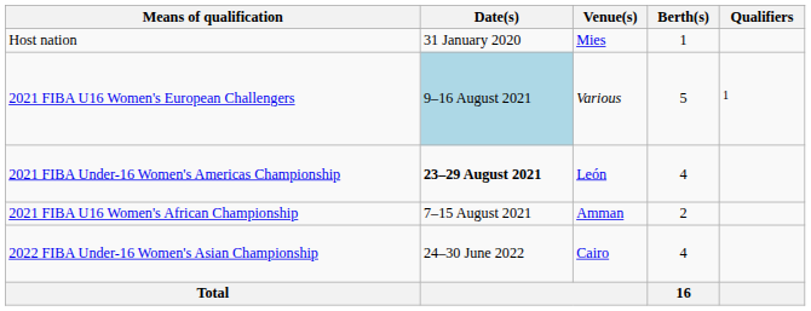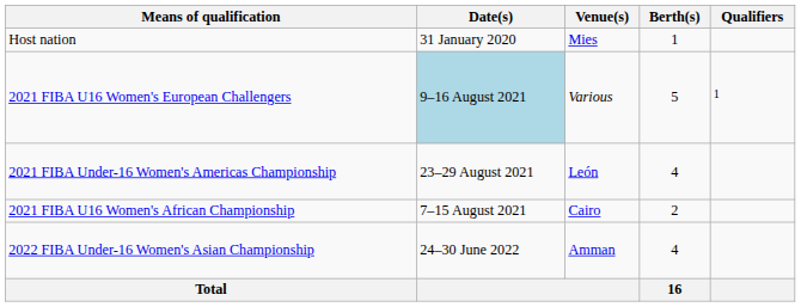2021 FIBA Under-16 Women's Americas Championship | Date(s): bold -> normal
2021 FIBA U16 Women's African Championship | Venue(s): Amman -> Cairo
2022 FIBA Under-16 Women's Asian Championship | Venue(s): Cairo -> Amman
